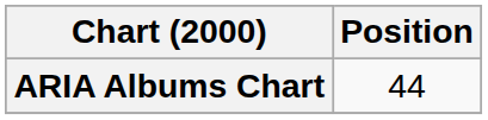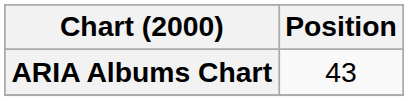ARIA Albums Chart | Position: 44 -> 43
